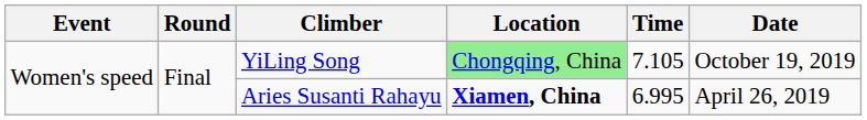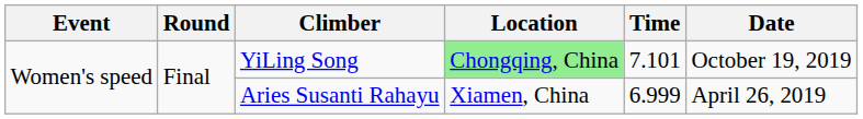YiLing Song | Time: 7.105 -> 7.101
Aries Susanti Rahayu | Location: bold -> normal
Aries Susanti Rahayu | Time: 6.995 -> 6.999
